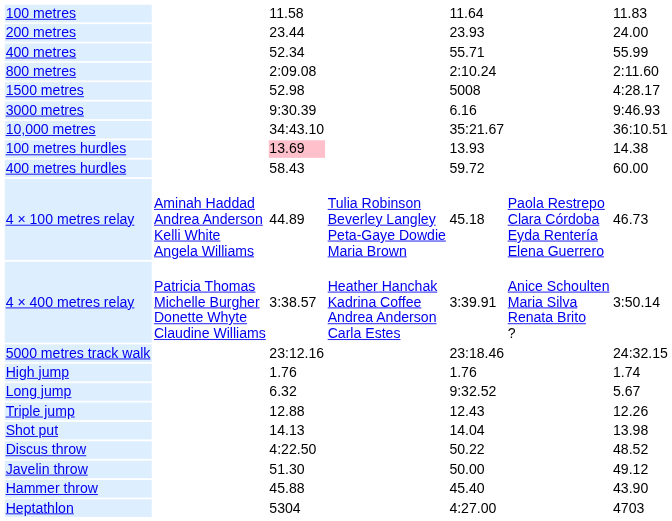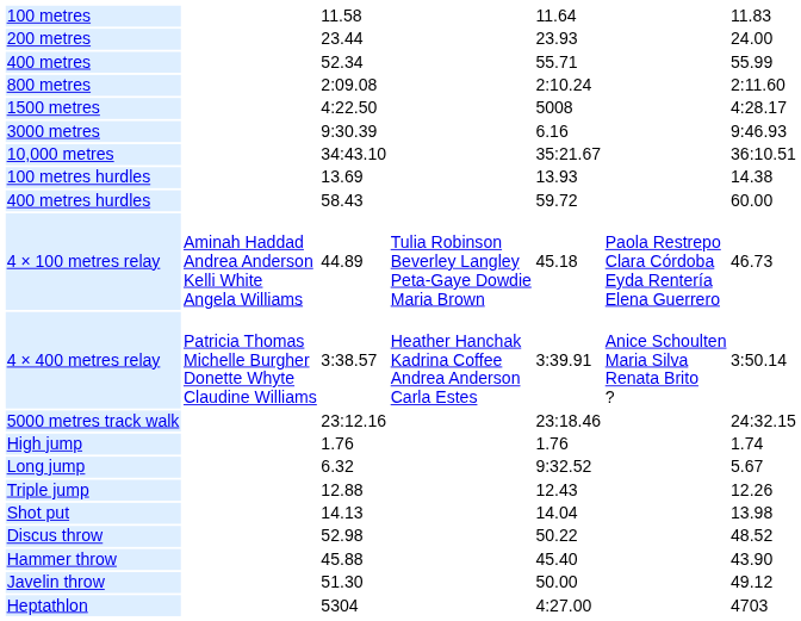1500 metres | column 3: 52.98 -> 4:22.50
100 metres hurdles | column 3: pink background -> no background
Discus throw | column 3: 4:22.50 -> 52.98
rows swapped: Hammer throw <-> Javelin throw
